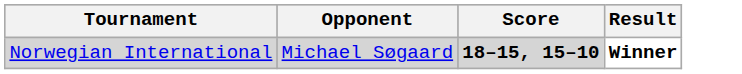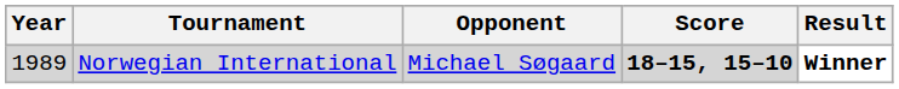+ column: Year | 1989
